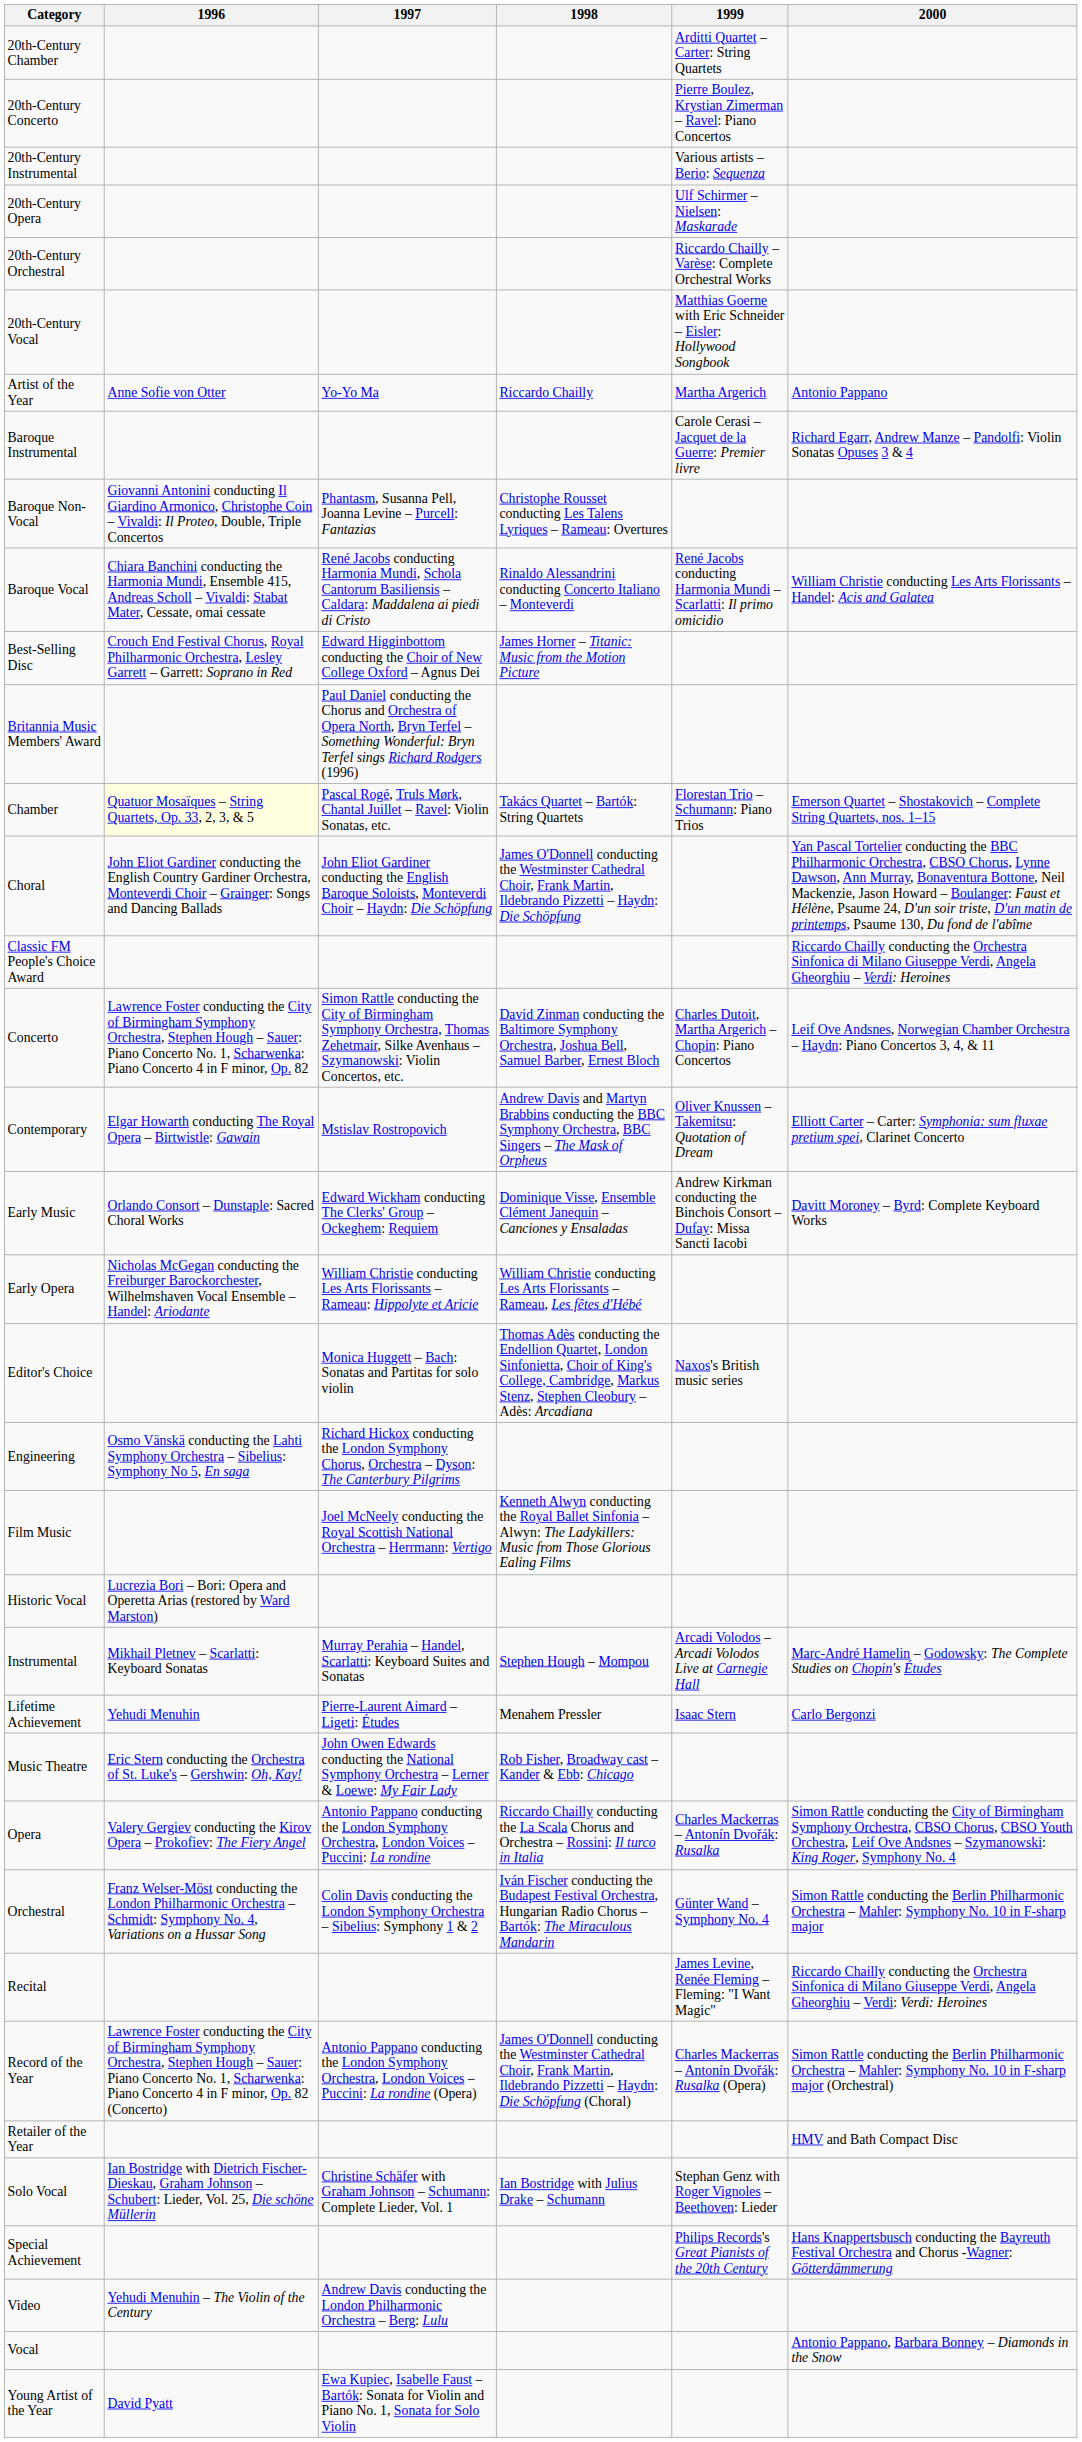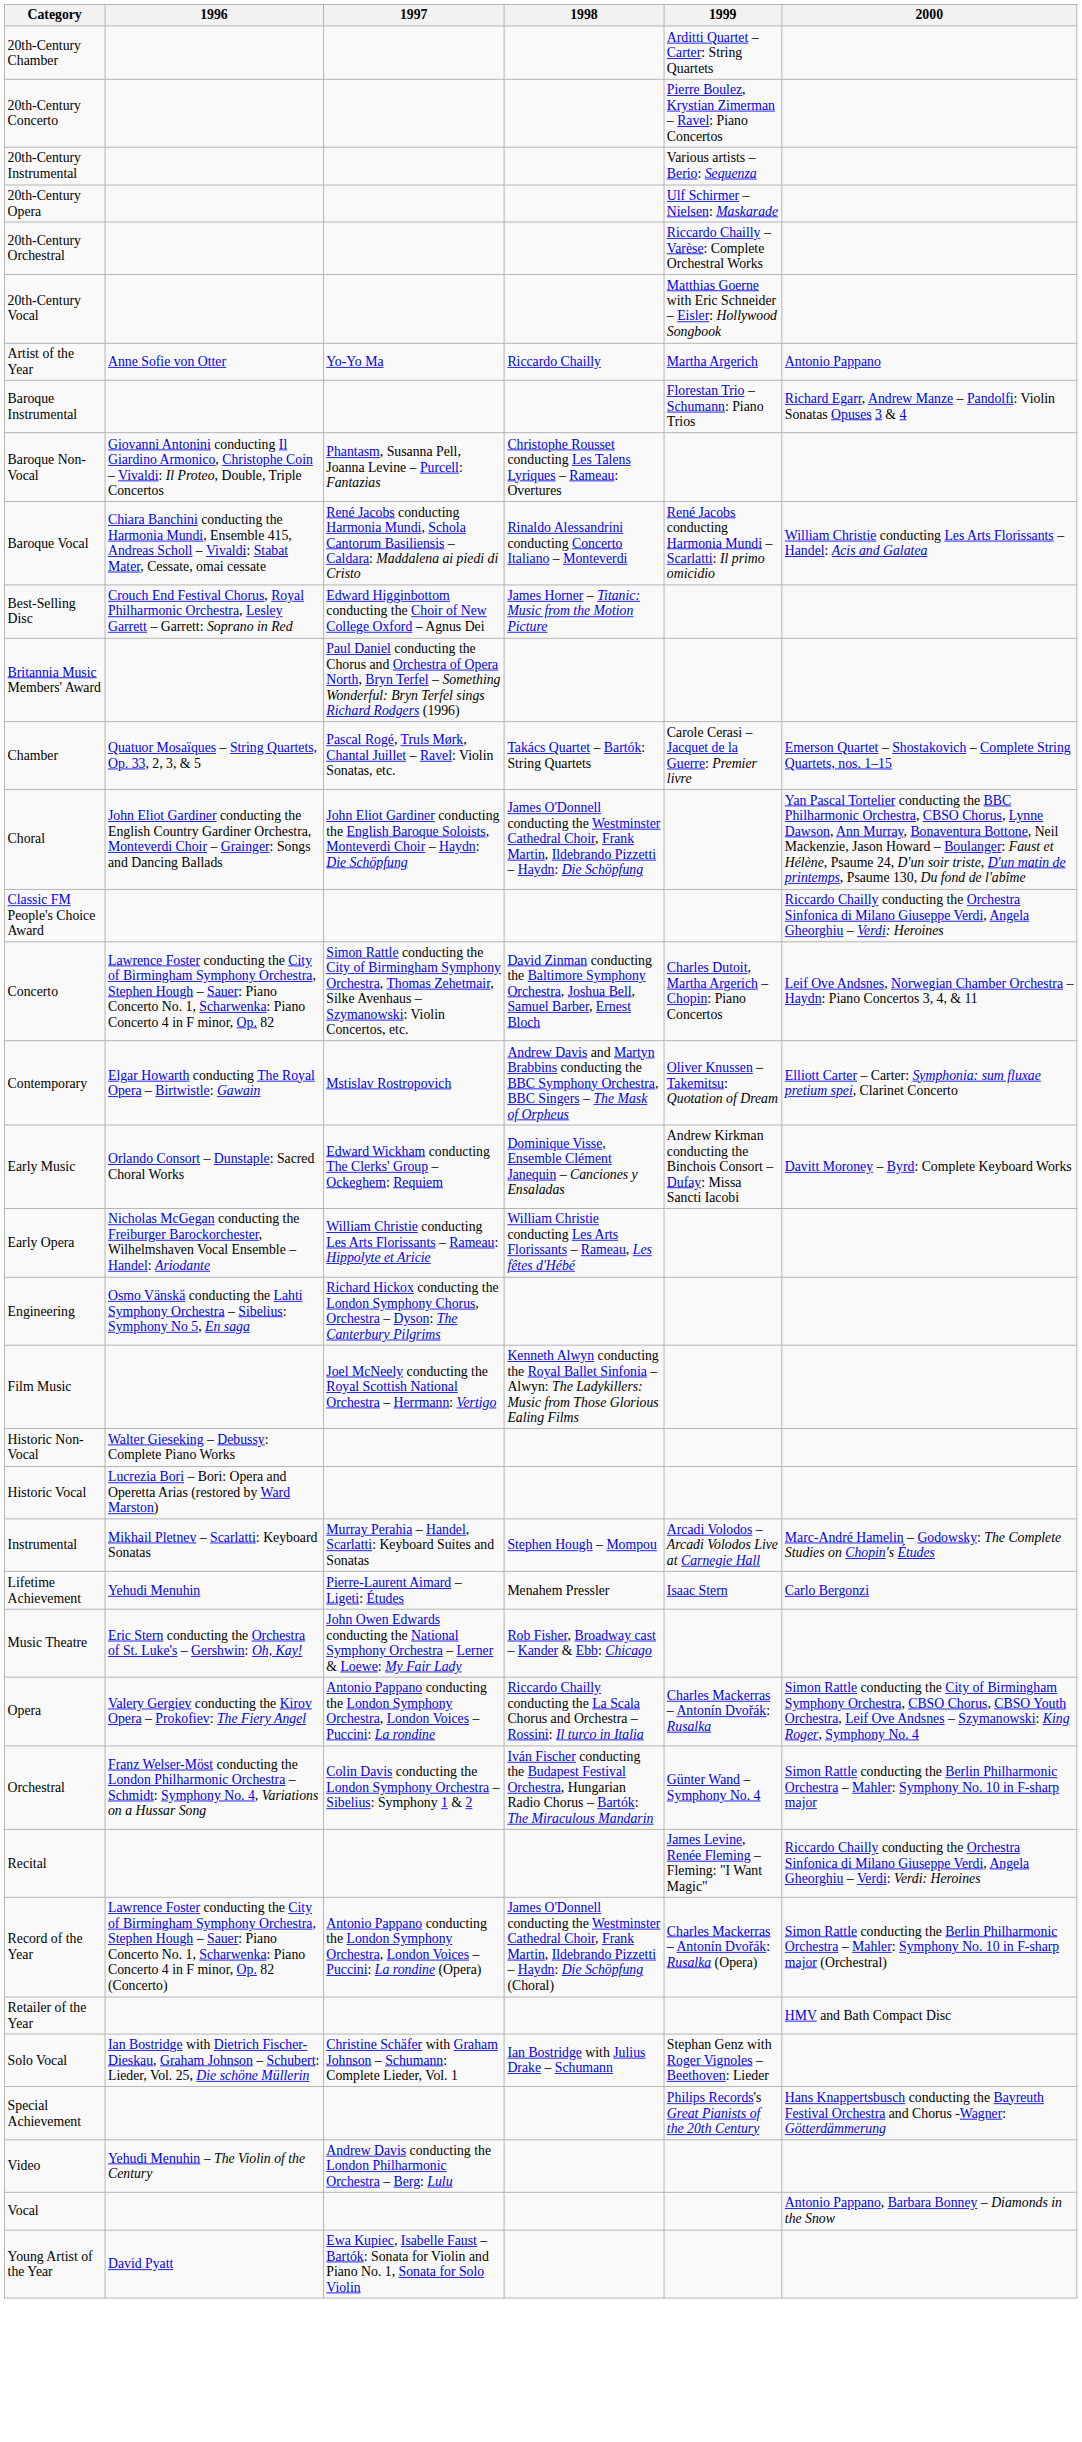Baroque Instrumental | 1999: Carole Cerasi – Jacquet de la Guerre: Premier livre -> Florestan Trio – Schumann: Piano Trios
Chamber | 1996: lightyellow background -> no background
Chamber | 1999: Florestan Trio – Schumann: Piano Trios -> Carole Cerasi – Jacquet de la Guerre: Premier livre
- row: Editor's Choice | Monica Huggett – Bach: Sonatas and Partitas for solo violin | Thomas Adès conducting the Endellion Quartet, London Sinfonietta, Choir of King's College, Cambridge, Markus Stenz, Stephen Cleobury – Adès: Arcadiana | Naxos's British music series
+ row: Historic Non-Vocal | Walter Gieseking – Debussy: Complete Piano Works
